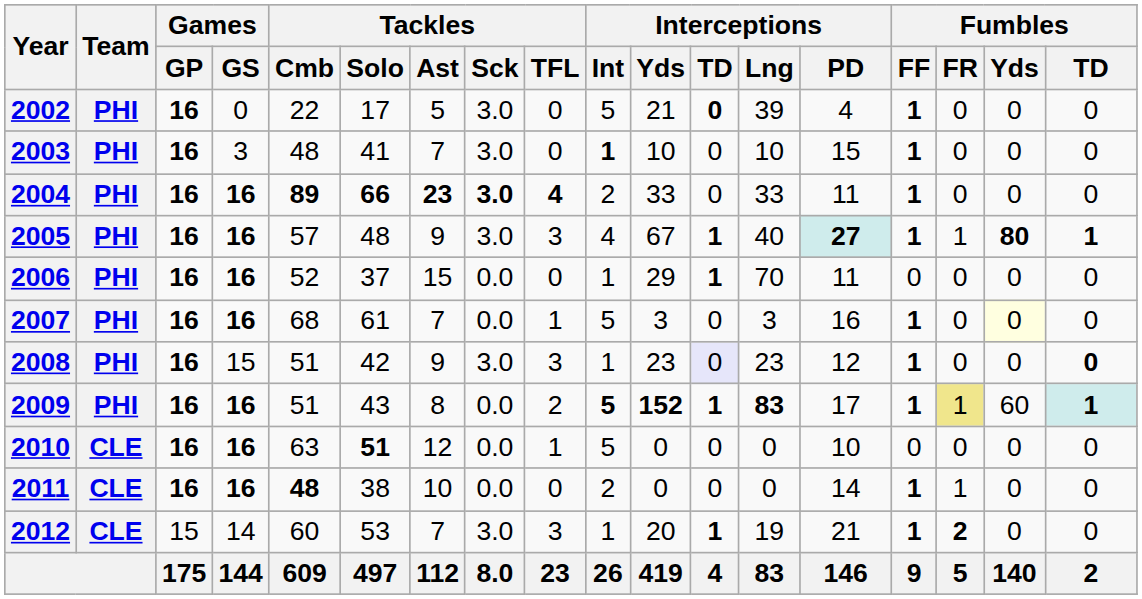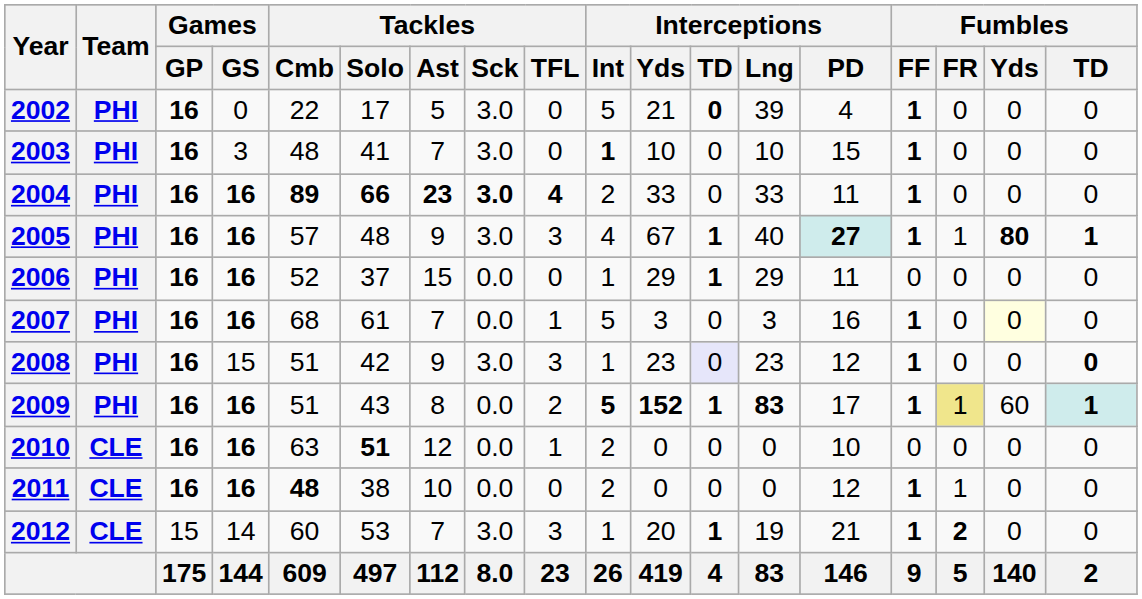2006 | Interceptions / Lng: 70 -> 29
2010 | Interceptions / Int: 5 -> 2
2011 | Interceptions / PD: 14 -> 12
